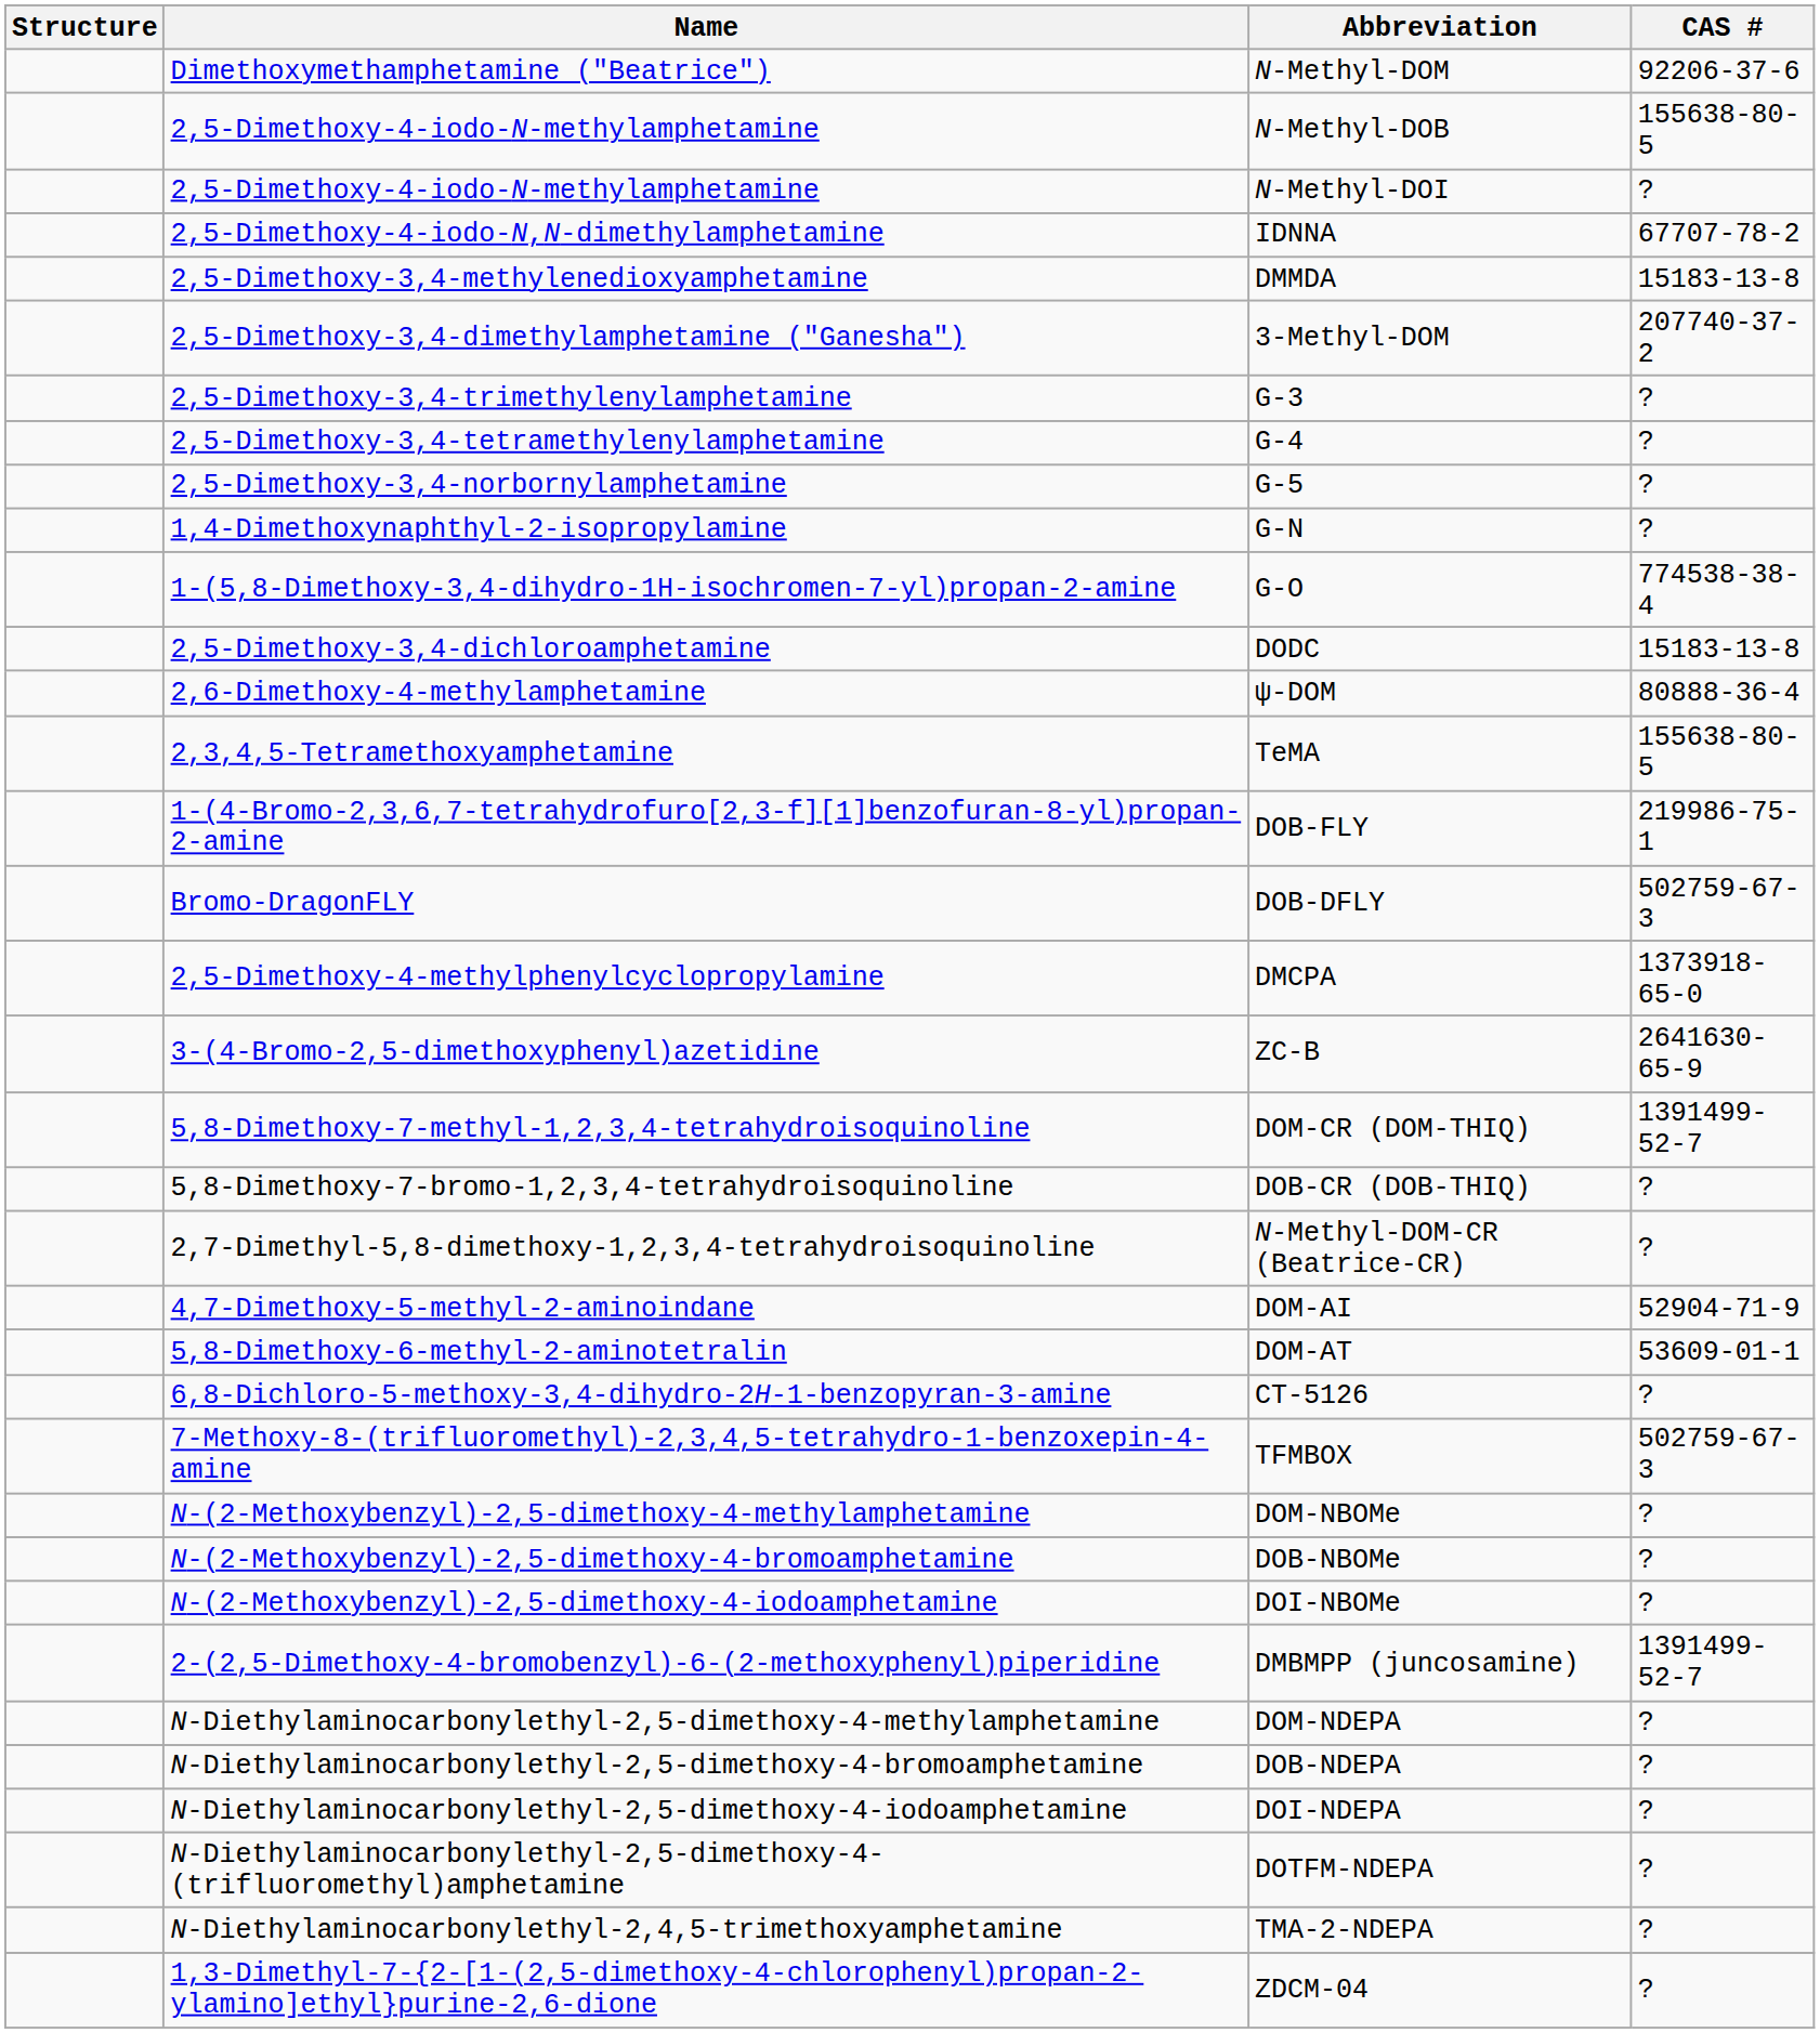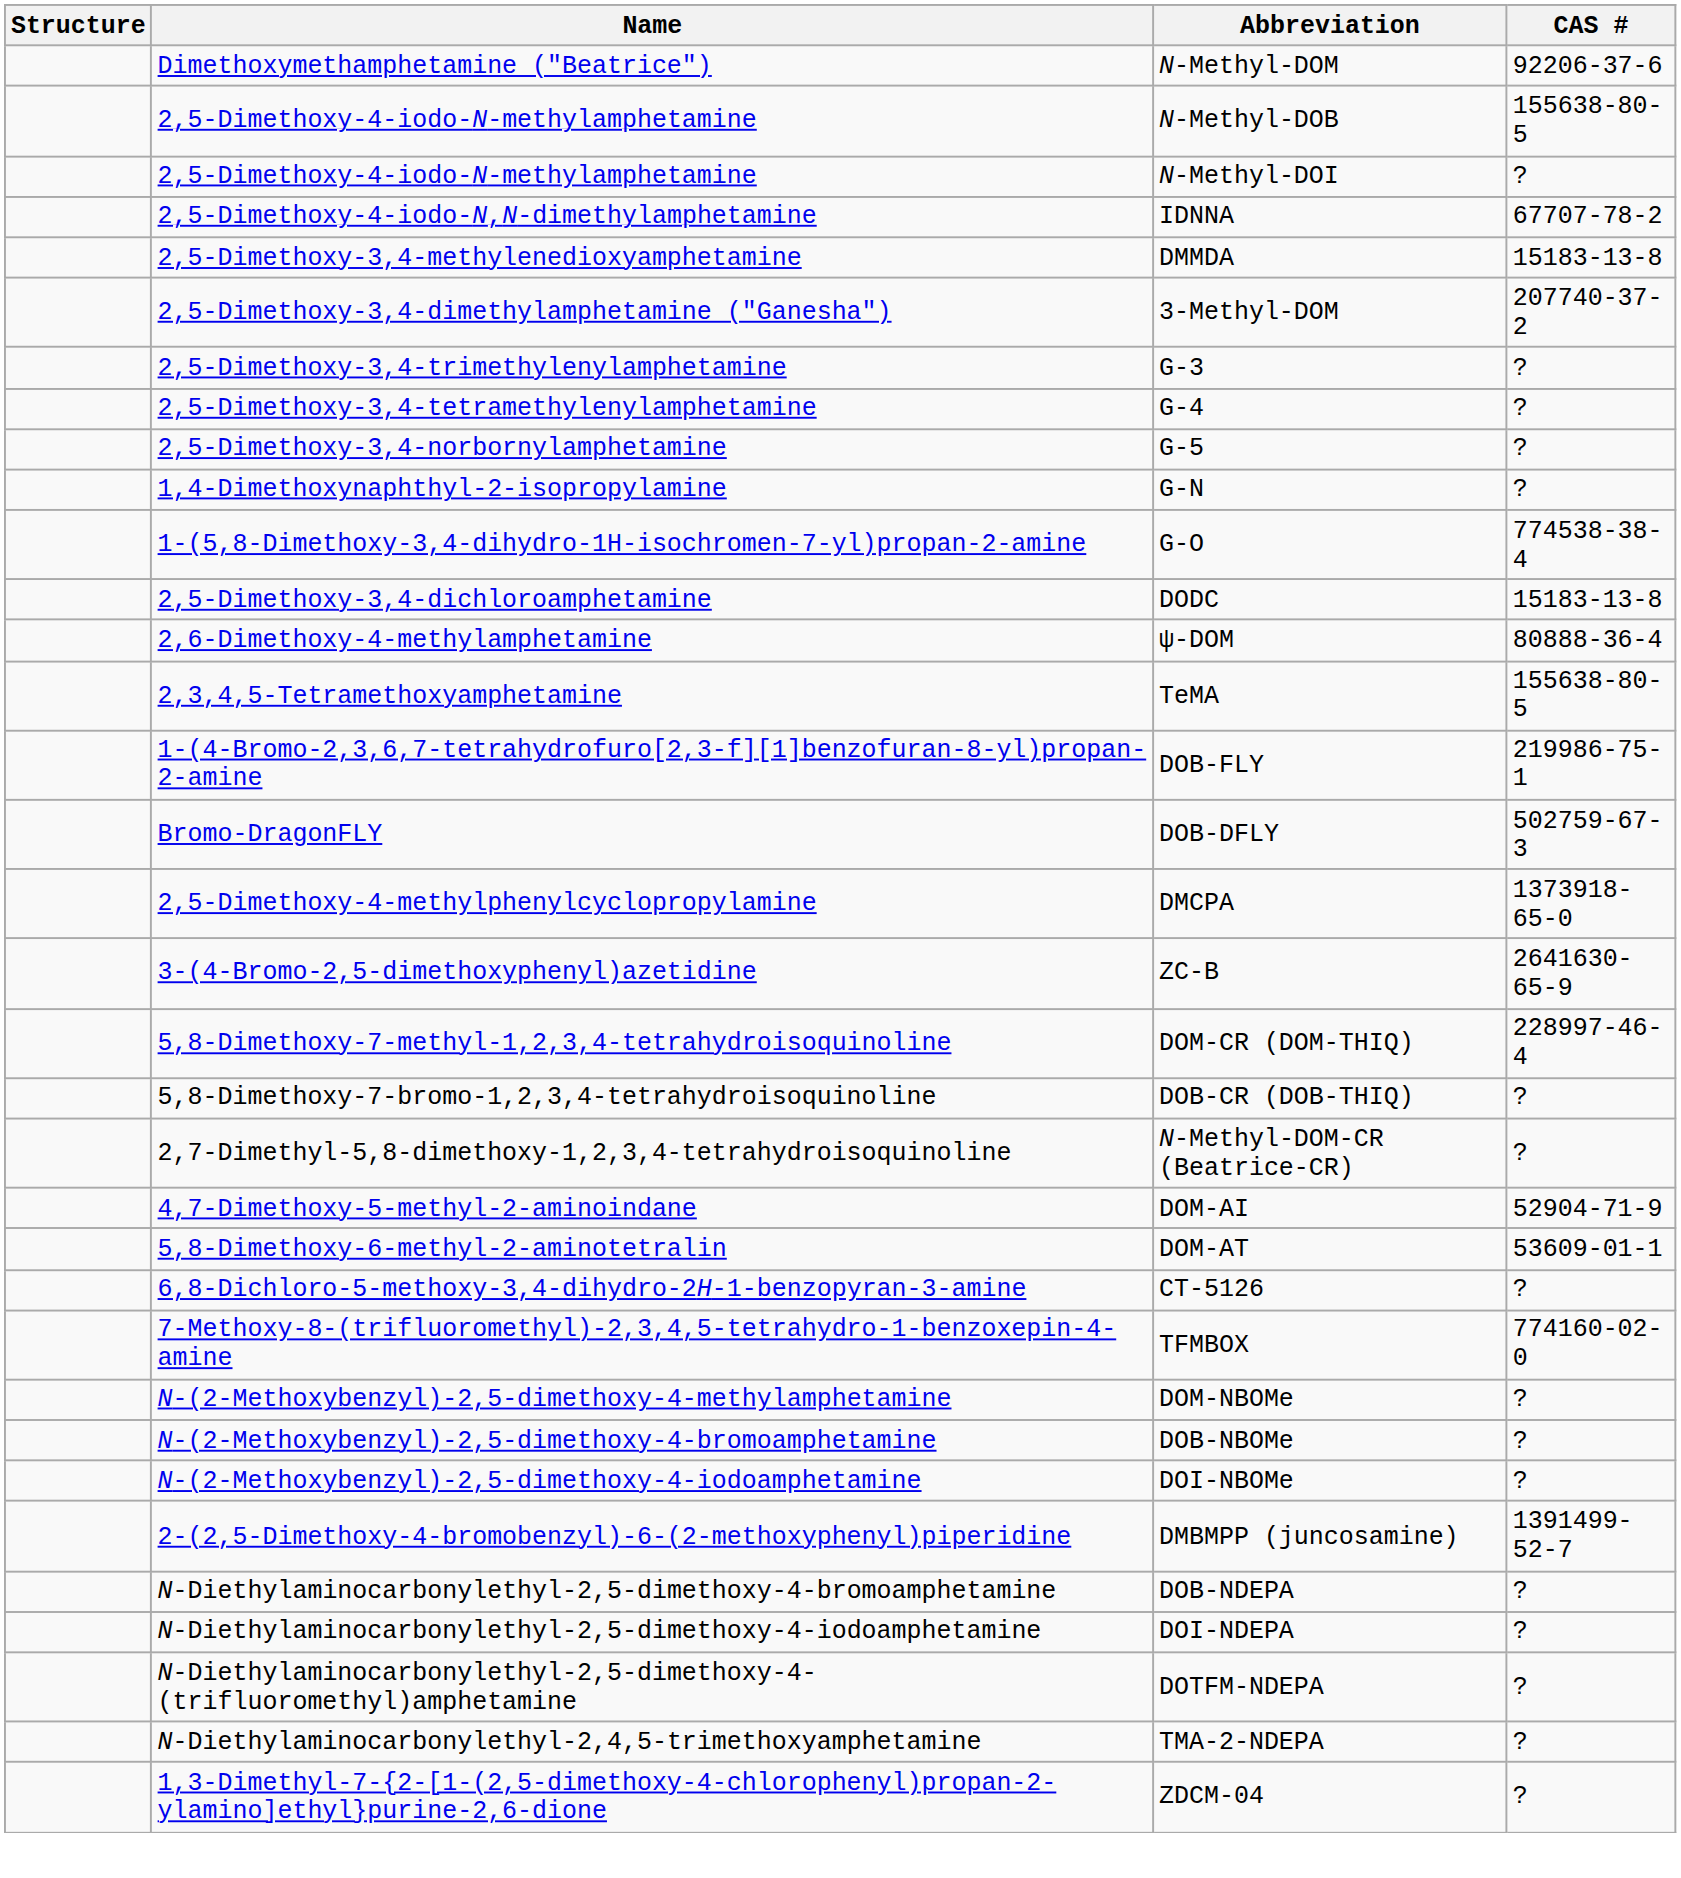DOM-CR (DOM-THIQ) | CAS #: 1391499-52-7 -> 228997-46-4
TFMBOX | CAS #: 502759-67-3 -> 774160-02-0
- row: N-Diethylaminocarbonylethyl-2,5-dimethoxy-4-methylamphetamine | DOM-NDEPA | ?
